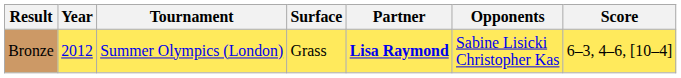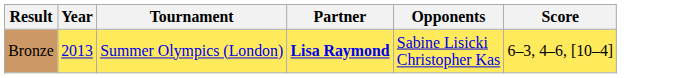- column: Surface | Grass
Bronze | Year: 2012 -> 2013
